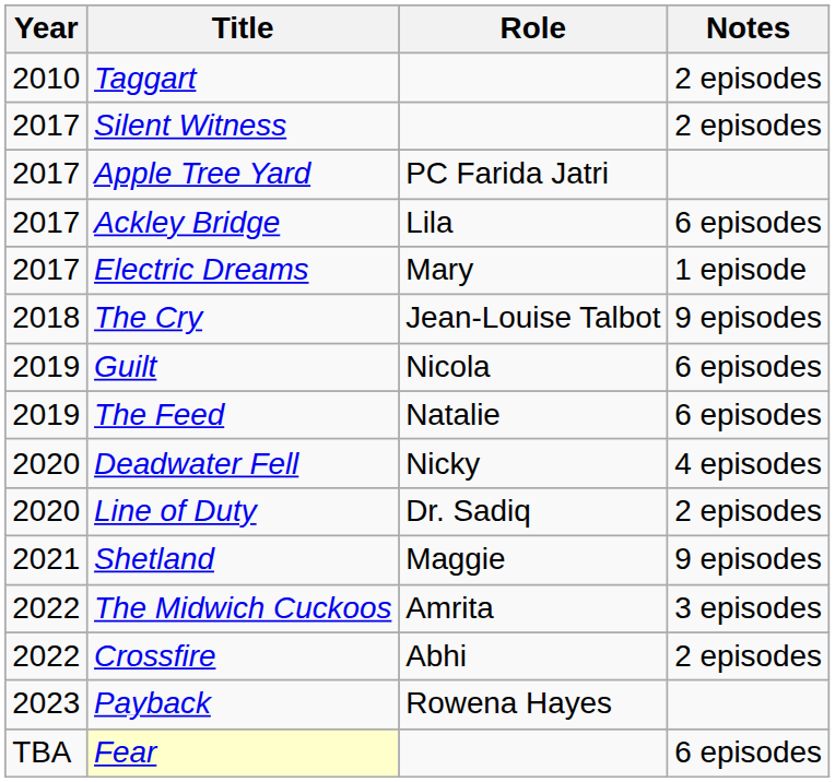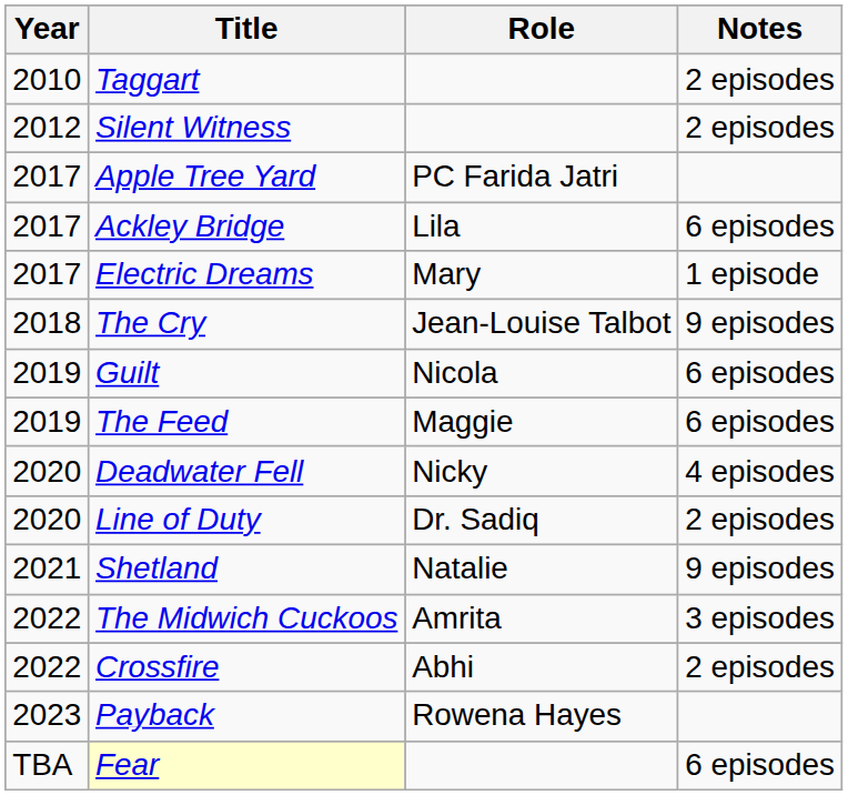Silent Witness | Year: 2017 -> 2012
The Feed | Role: Natalie -> Maggie
Shetland | Role: Maggie -> Natalie
